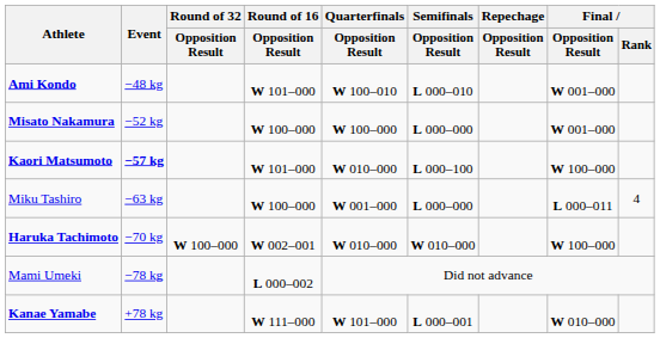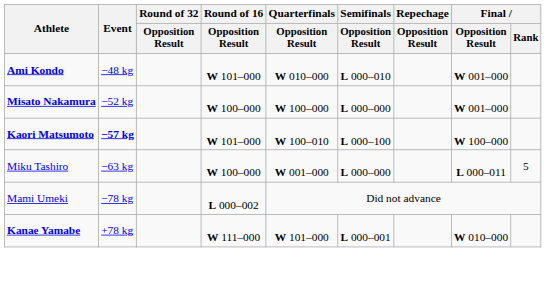Ami Kondo | Quarterfinals / Opposition Result: W 100–010 -> W 010–000
Kaori Matsumoto | Quarterfinals / Opposition Result: W 010–000 -> W 100–010
Miku Tashiro | Final / Rank: 4 -> 5
- row: Haruka Tachimoto | −70 kg | W 100–000 | W 002–001 | W 010–000 | W 010–000 | W 100–000
